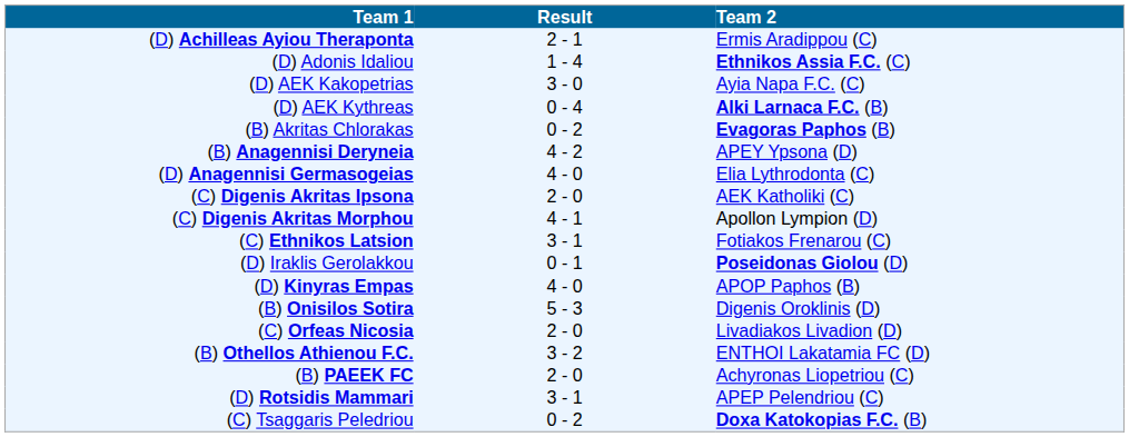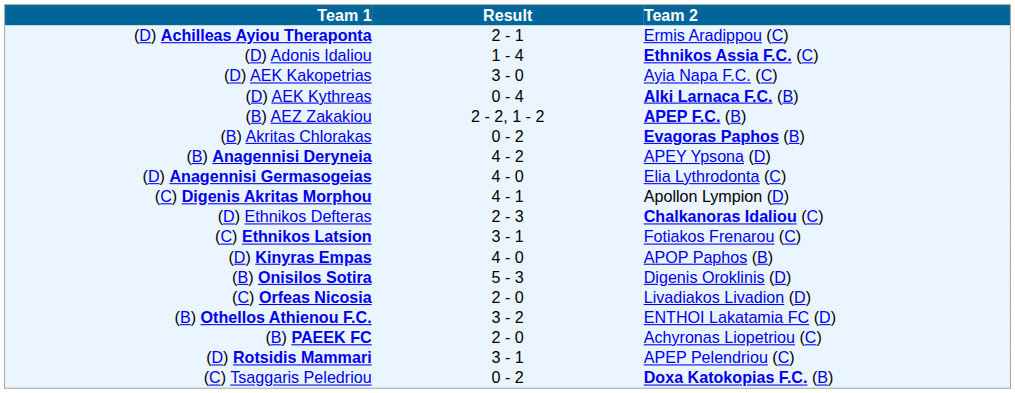+ row: (B) AEZ Zakakiou | 2 - 2, 1 - 2 | APEP F.C. (B)
- row: (C) Digenis Akritas Ipsona | 2 - 0 | AEK Katholiki (C)
+ row: (D) Ethnikos Defteras | 2 - 3 | Chalkanoras Idaliou (C)
- row: (D) Iraklis Gerolakkou | 0 - 1 | Poseidonas Giolou (D)
